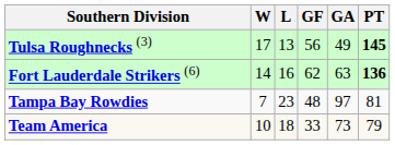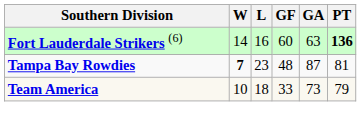- row: Tulsa Roughnecks (3) | 17 | 13 | 56 | 49 | 145
Fort Lauderdale Strikers (6) | GF: 62 -> 60
Tampa Bay Rowdies | W: normal -> bold
Tampa Bay Rowdies | GA: 97 -> 87
